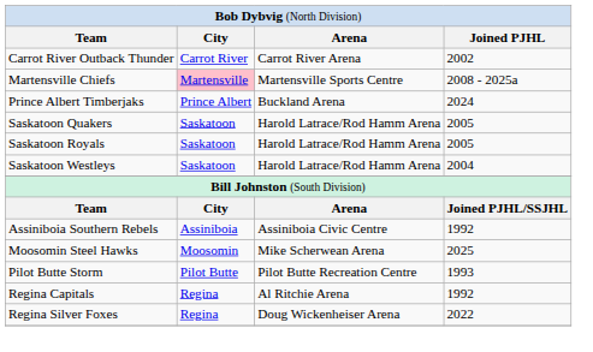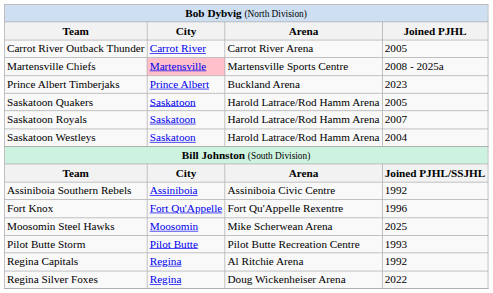Carrot River Outback Thunder | column 4: 2002 -> 2005
Prince Albert Timberjaks | column 4: 2024 -> 2023
Saskatoon Royals | column 4: 2005 -> 2007
+ row: Fort Knox | Fort Qu'Appelle | Fort Qu'Appelle Rexentre | 1996
